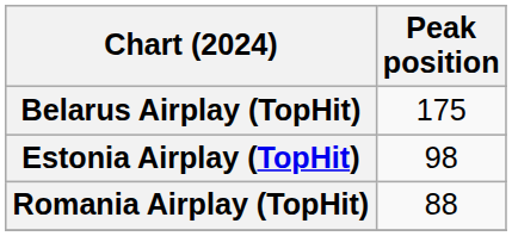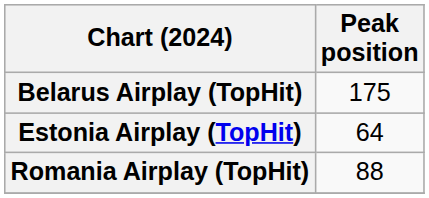Estonia Airplay (TopHit) | Peak position: 98 -> 64
